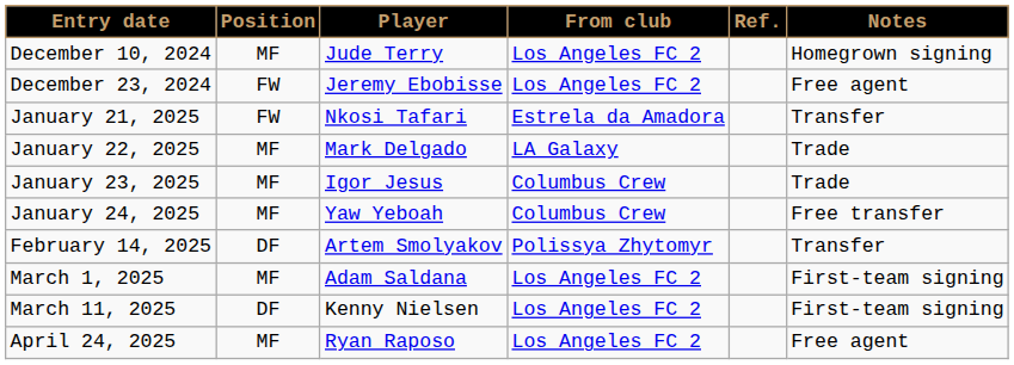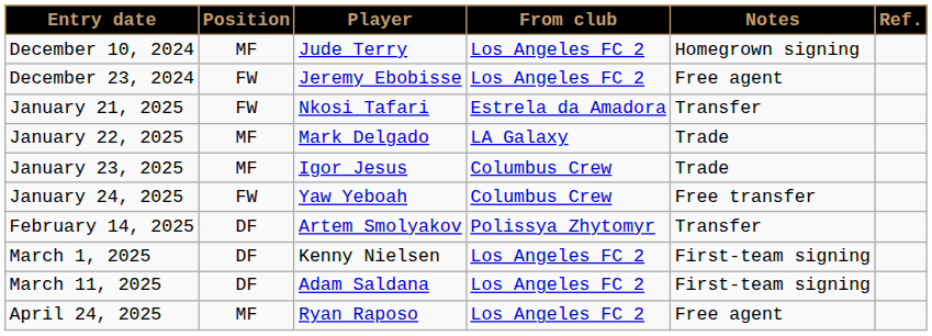columns swapped: Notes <-> Ref.
January 24, 2025 | Position: MF -> FW
March 1, 2025 | Position: MF -> DF
March 1, 2025 | Player: Adam Saldana -> Kenny Nielsen
March 11, 2025 | Player: Kenny Nielsen -> Adam Saldana
